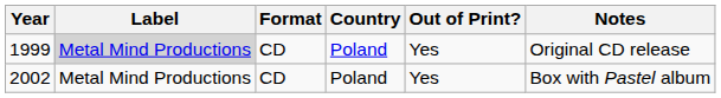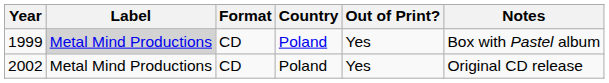1999 | Notes: Original CD release -> Box with Pastel album
2002 | Notes: Box with Pastel album -> Original CD release
